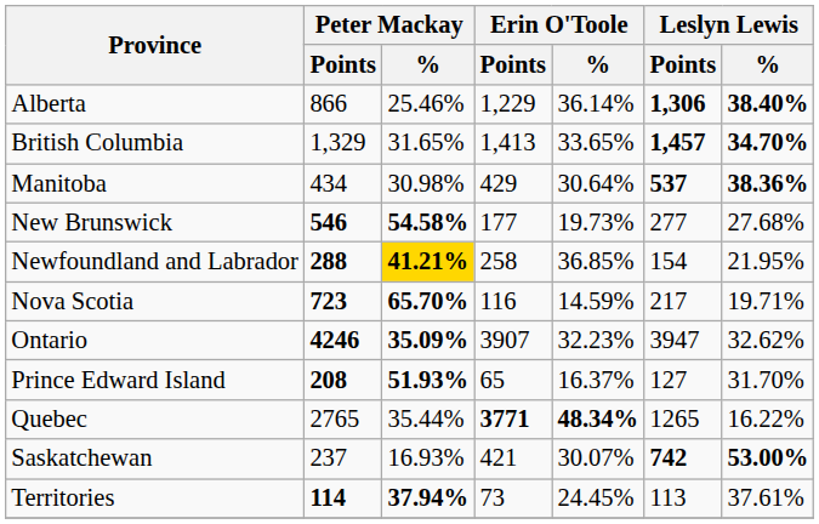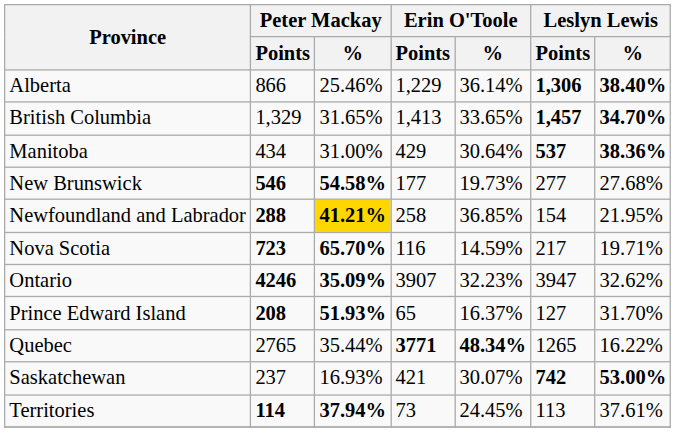Manitoba | Peter Mackay / %: 30.98% -> 31.00%
